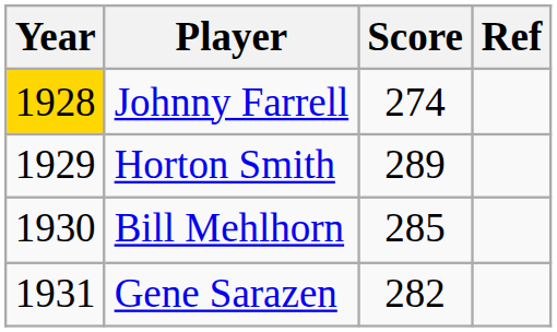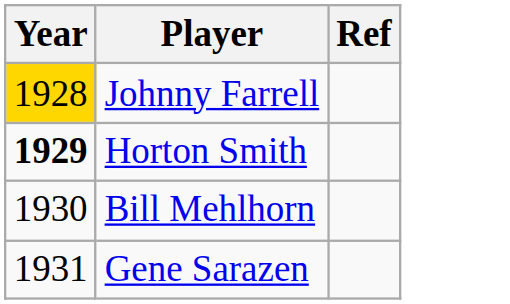- column: Score | 274 | 289 | 285 | 282
Horton Smith | Year: normal -> bold
